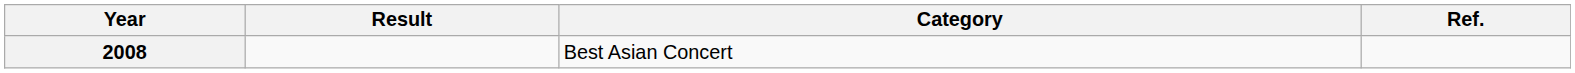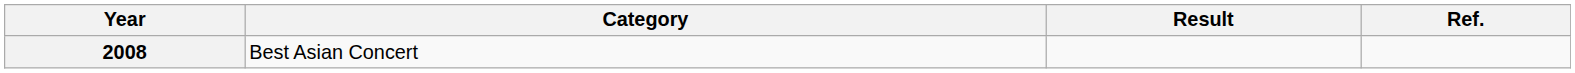columns swapped: Category <-> Result
